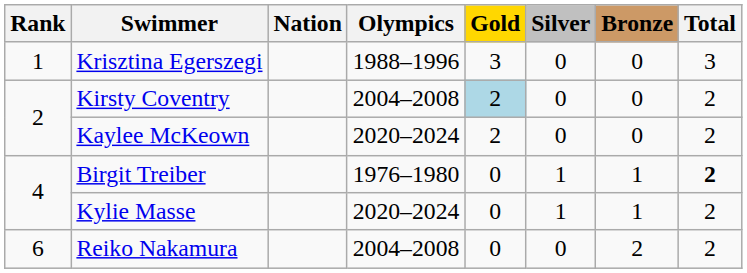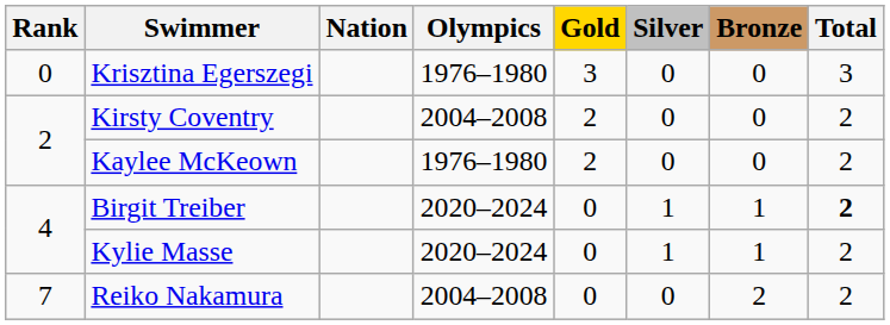Krisztina Egerszegi | Rank: 1 -> 0
Krisztina Egerszegi | Olympics: 1988–1996 -> 1976–1980
Kirsty Coventry | Gold: lightblue background -> no background
Kaylee McKeown | Olympics: 2020–2024 -> 1976–1980
Birgit Treiber | Olympics: 1976–1980 -> 2020–2024
Reiko Nakamura | Rank: 6 -> 7
